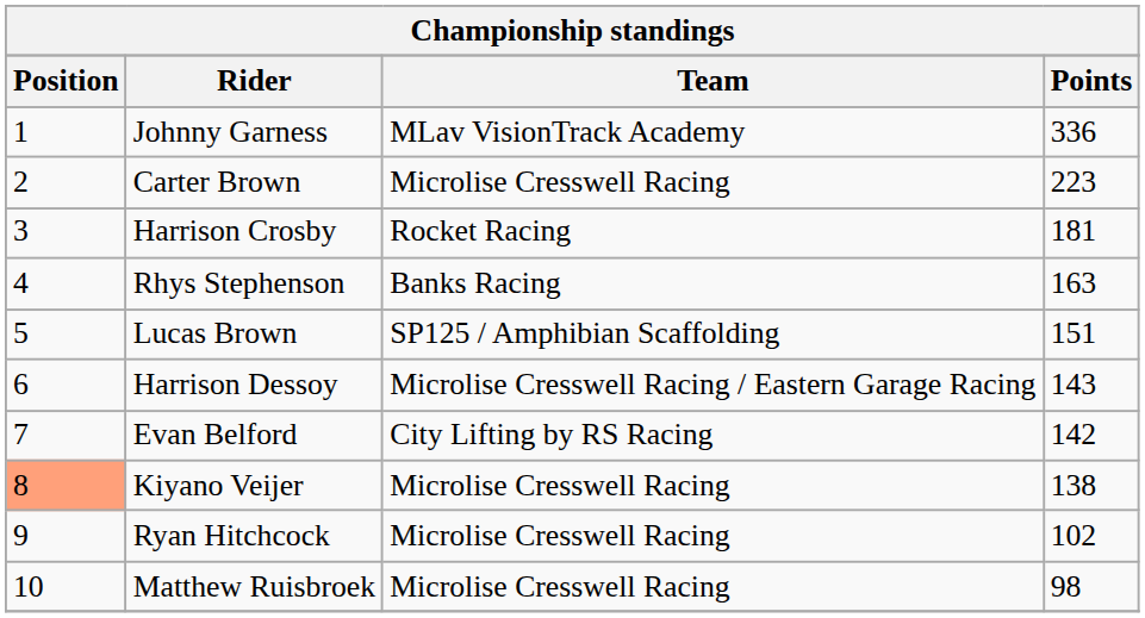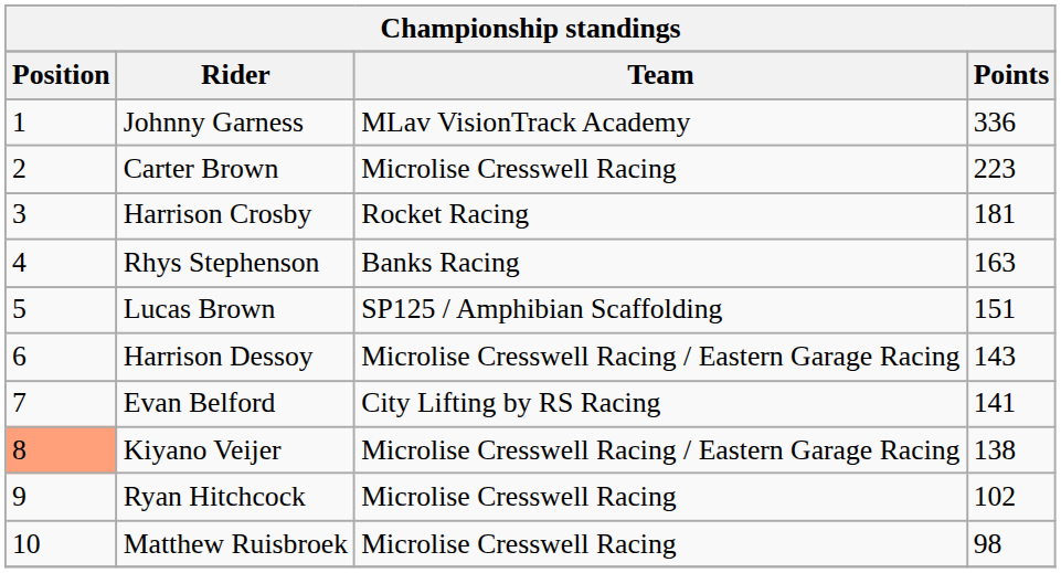Evan Belford | Points: 142 -> 141
Kiyano Veijer | Team: Microlise Cresswell Racing -> Microlise Cresswell Racing / Eastern Garage Racing
